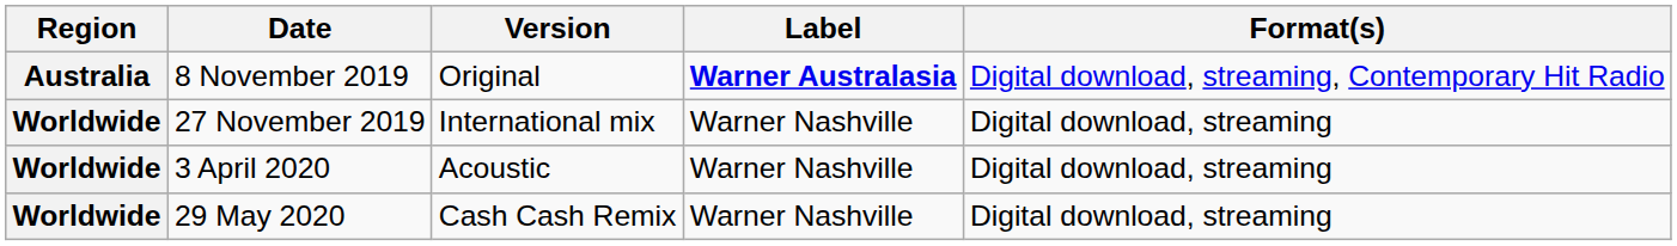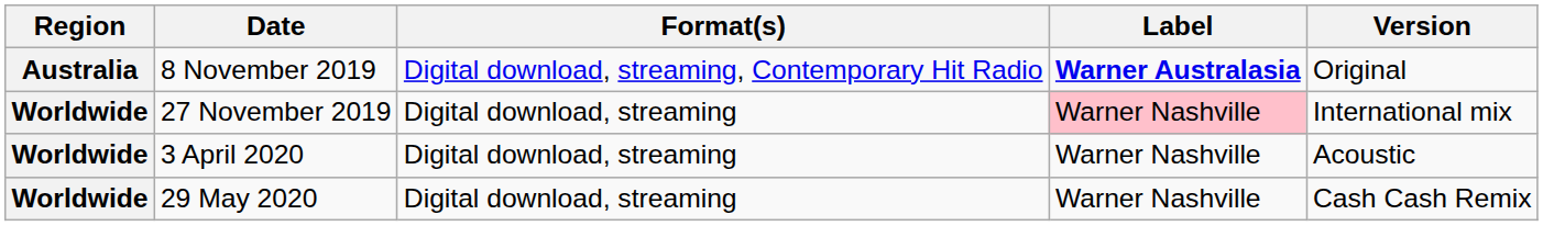columns swapped: Format(s) <-> Version
27 November 2019 | Label: no background -> pink background
